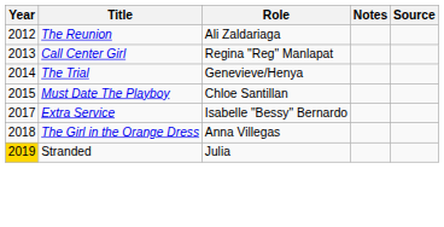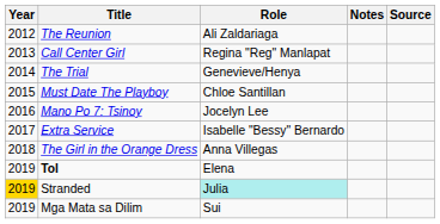+ row: 2016 | Mano Po 7: Tsinoy | Jocelyn Lee
+ row: 2019 | Tol | Elena
Stranded | Role: no background -> paleturquoise background
+ row: 2019 | Mga Mata sa Dilim | Sui
